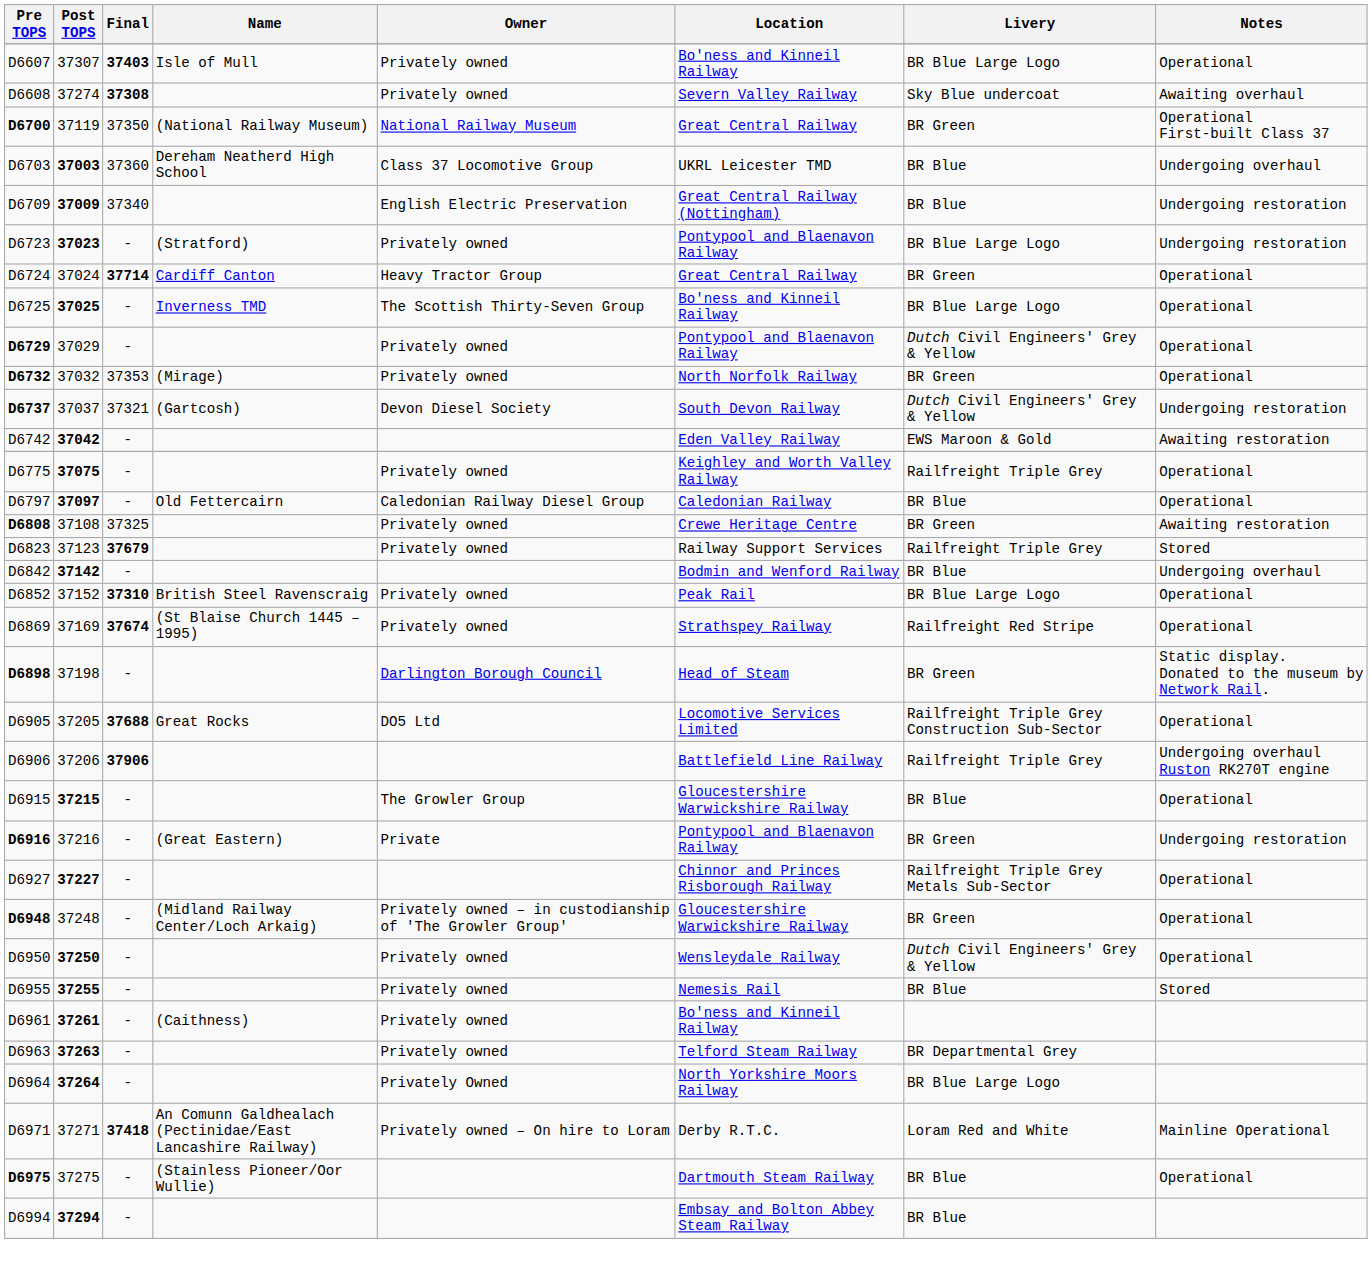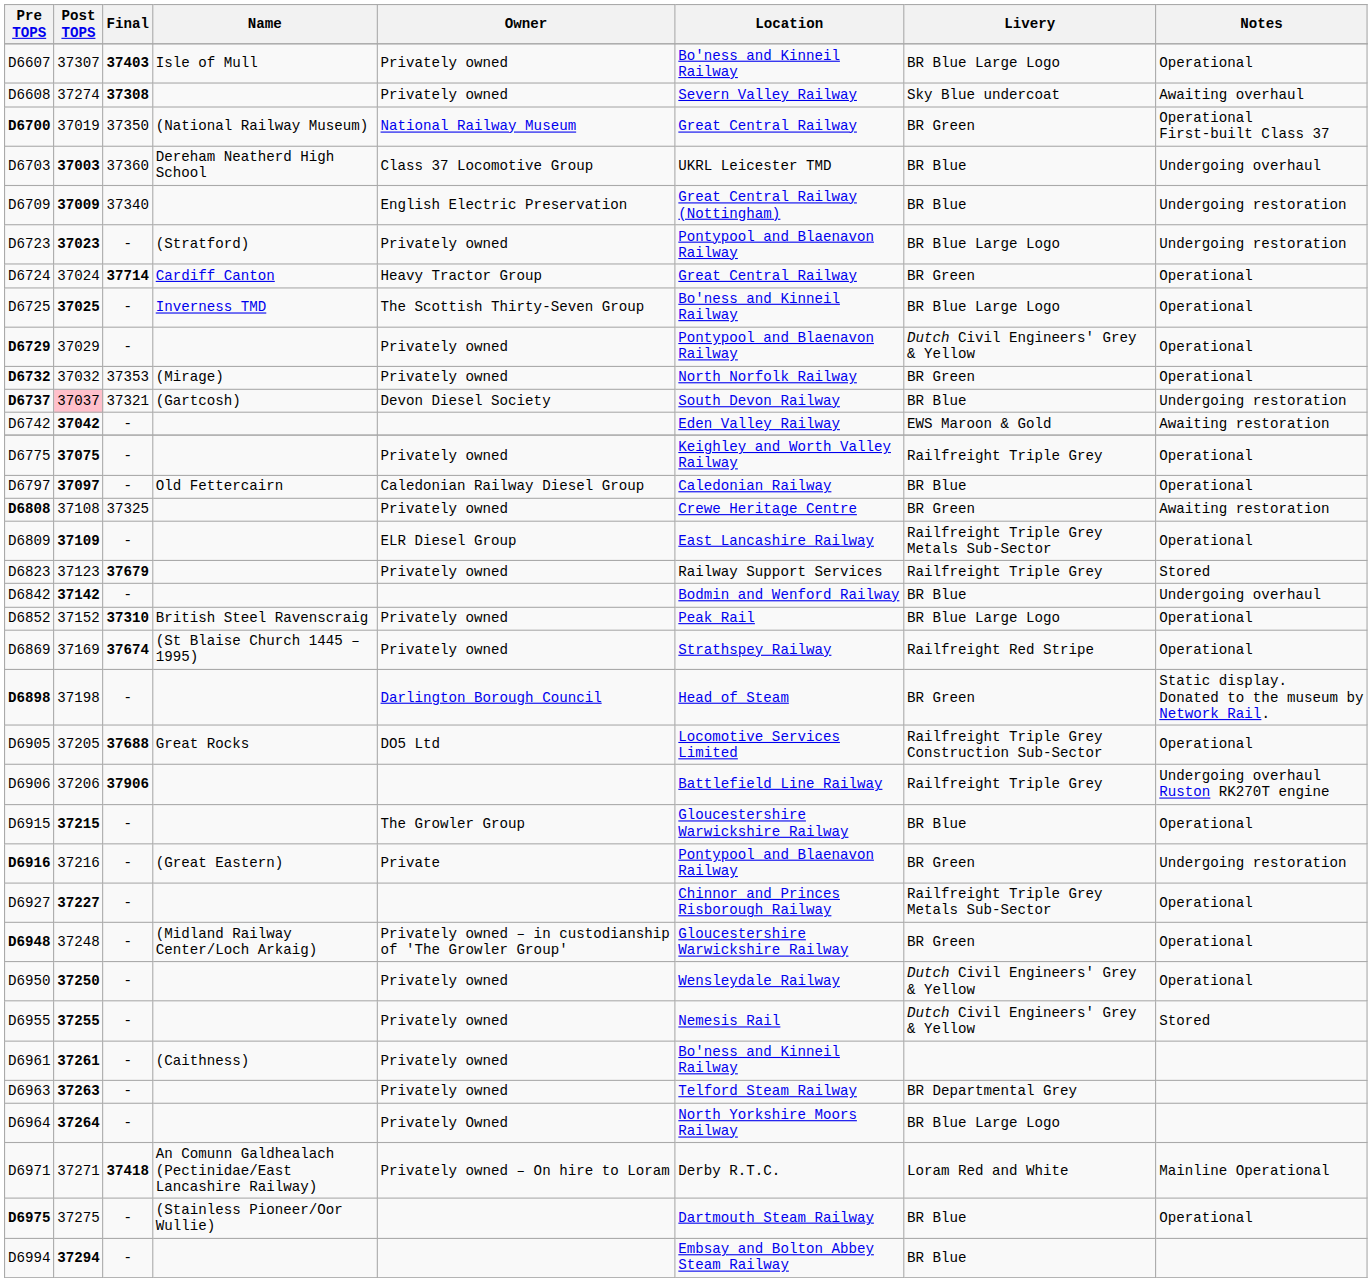D6700 | Post TOPS: 37119 -> 37019
D6737 | Post TOPS: no background -> pink background
D6737 | Livery: Dutch Civil Engineers' Grey & Yellow -> BR Blue
+ row: D6809 | 37109 | - | ELR Diesel Group | East Lancashire Railway | Railfreight Triple Grey Metals Sub-Sector | Operational
D6955 | Livery: BR Blue -> Dutch Civil Engineers' Grey & Yellow
